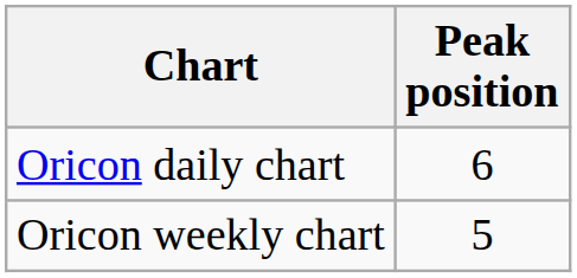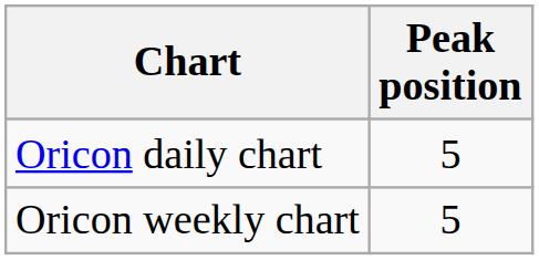Oricon daily chart | Peak position: 6 -> 5
